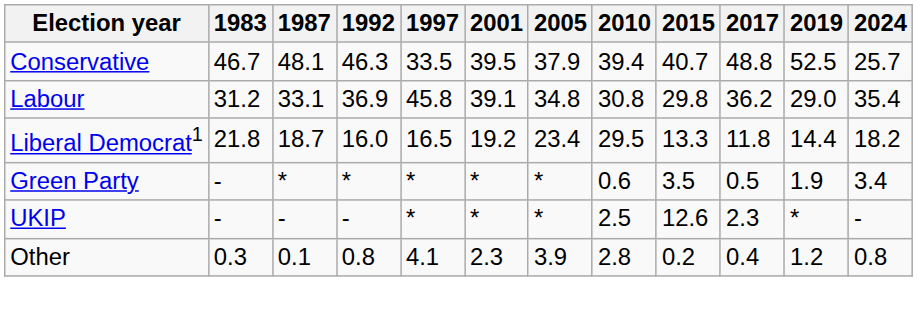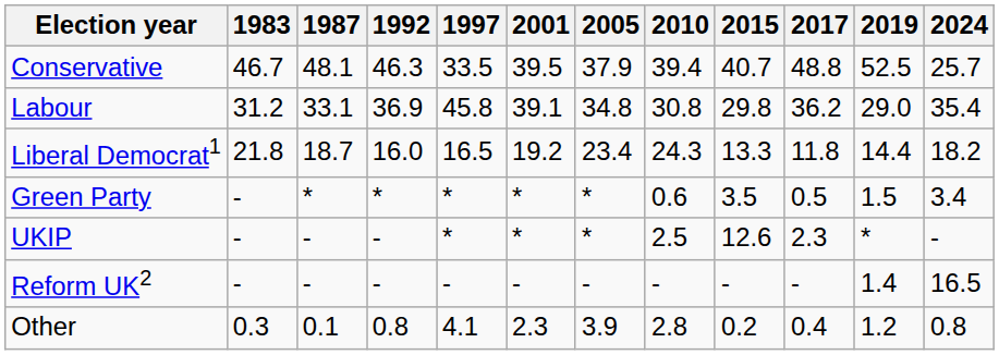Liberal Democrat1 | 2010: 29.5 -> 24.3
Green Party | 2019: 1.9 -> 1.5
+ row: Reform UK2 | - | - | - | - | - | - | - | - | - | 1.4 | 16.5
